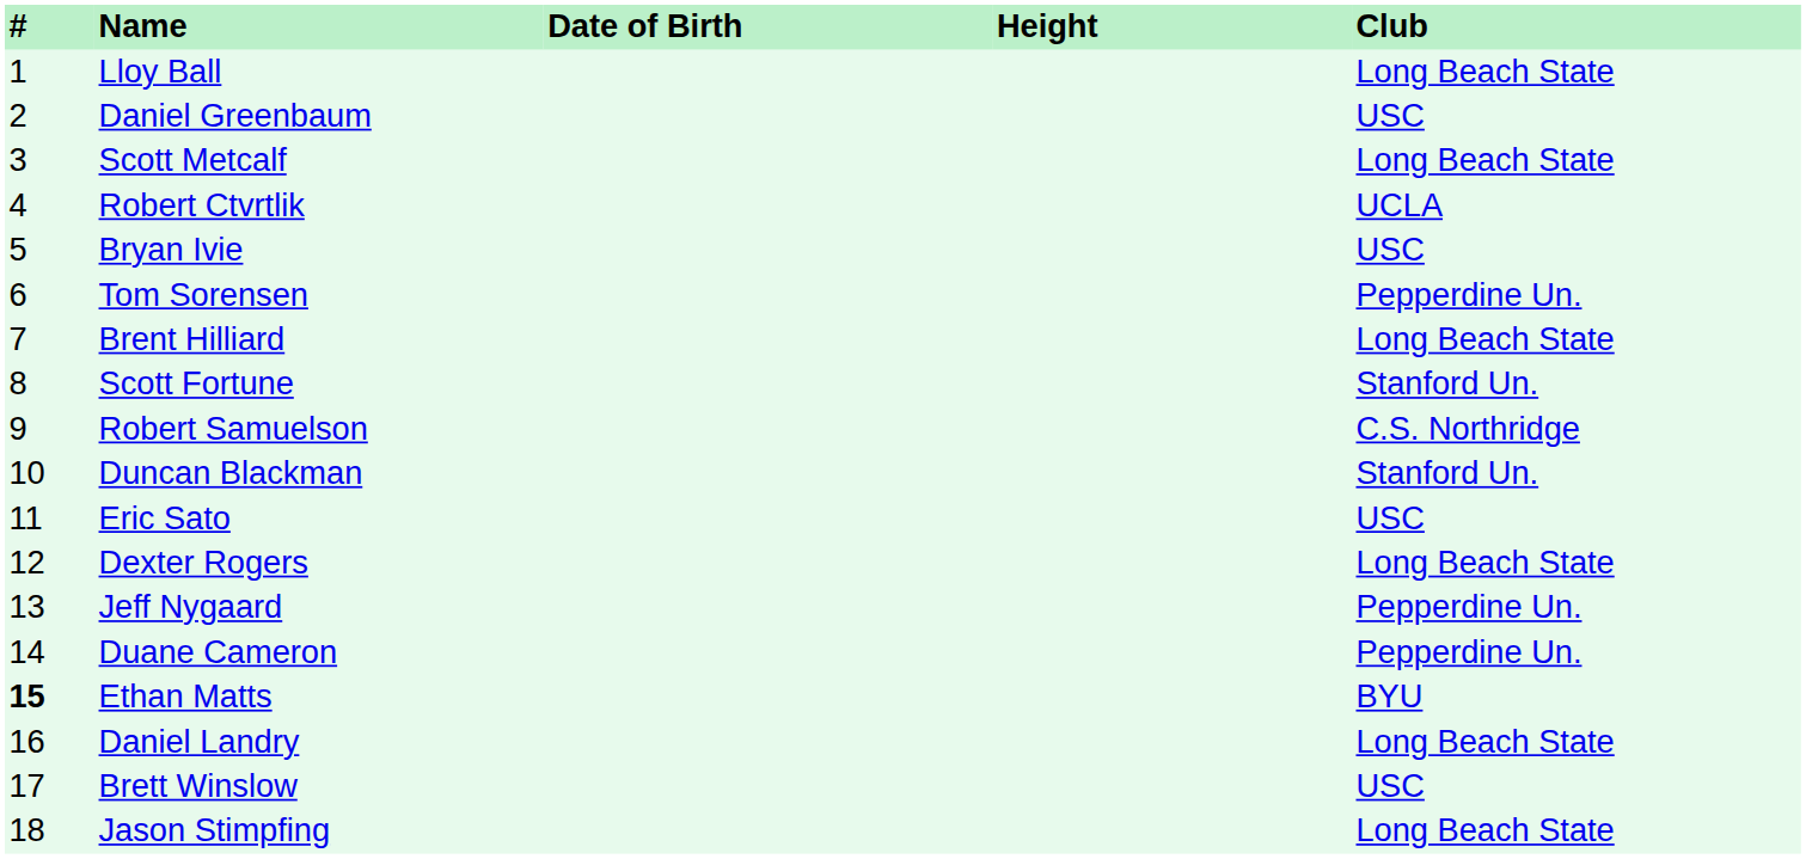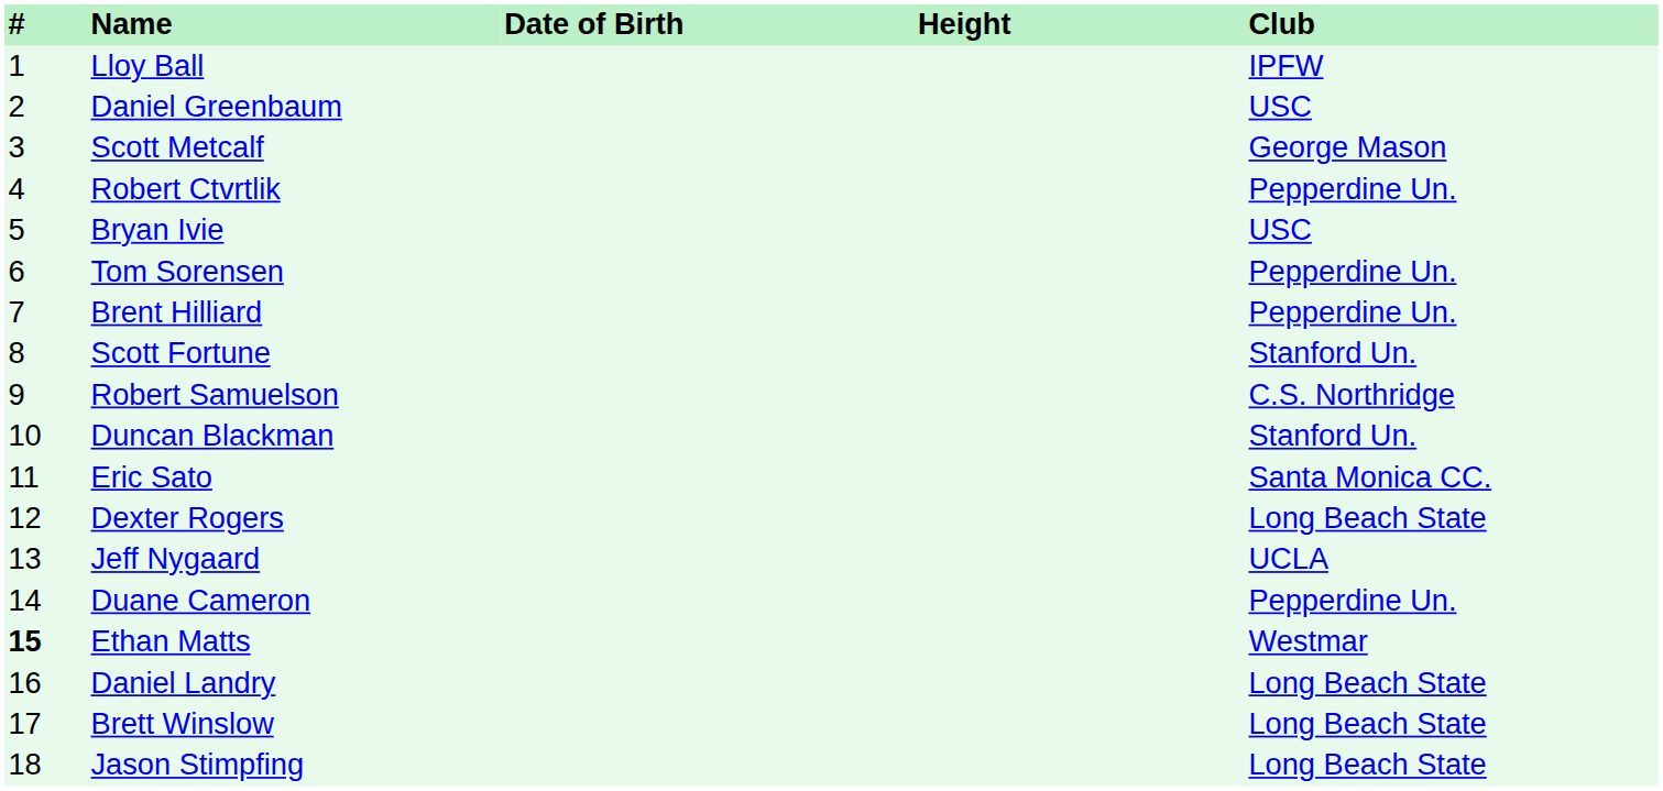Lloy Ball | Club: Long Beach State -> IPFW
Scott Metcalf | Club: Long Beach State -> George Mason
Robert Ctvrtlik | Club: UCLA -> Pepperdine Un.
Brent Hilliard | Club: Long Beach State -> Pepperdine Un.
Eric Sato | Club: USC -> Santa Monica CC.
Jeff Nygaard | Club: Pepperdine Un. -> UCLA
Ethan Matts | Club: BYU -> Westmar
Brett Winslow | Club: USC -> Long Beach State
